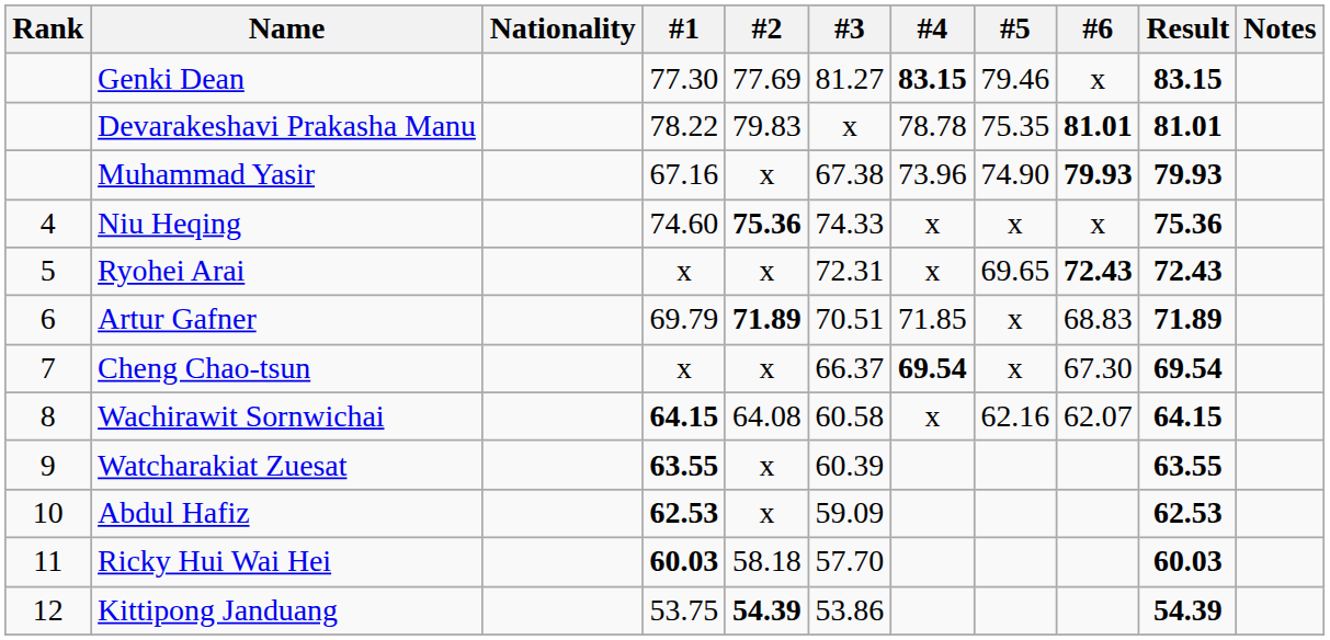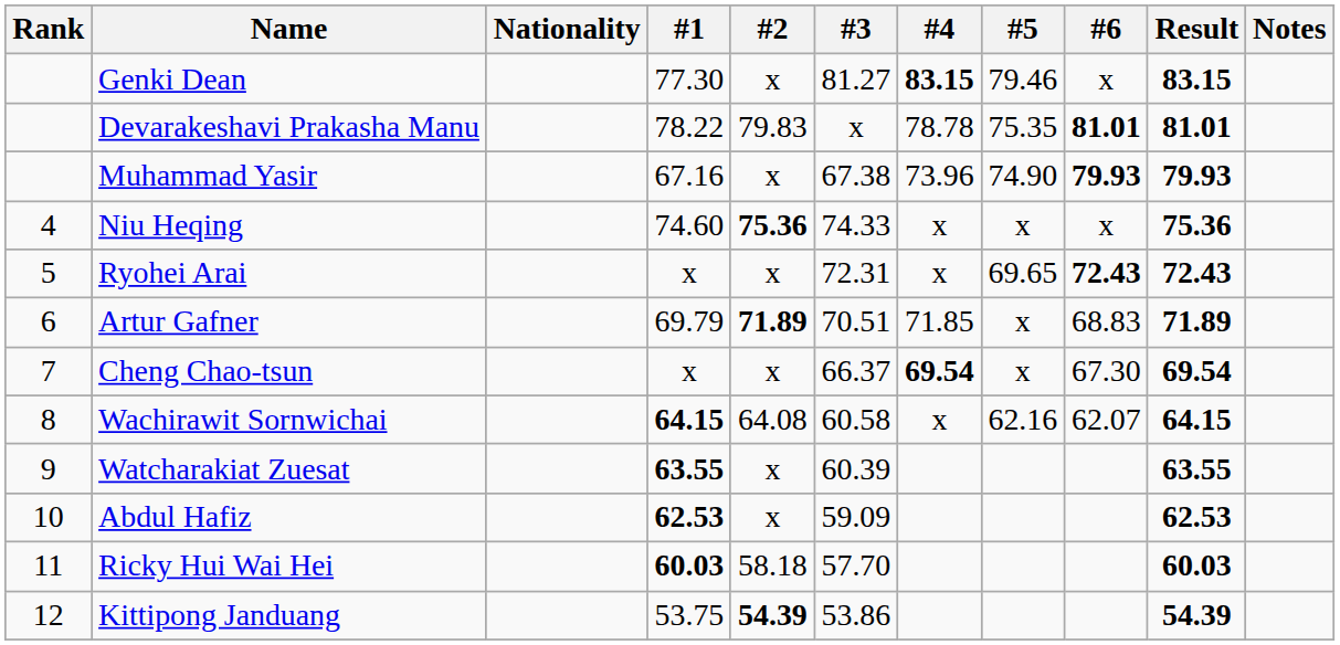Genki Dean | #2: 77.69 -> x
